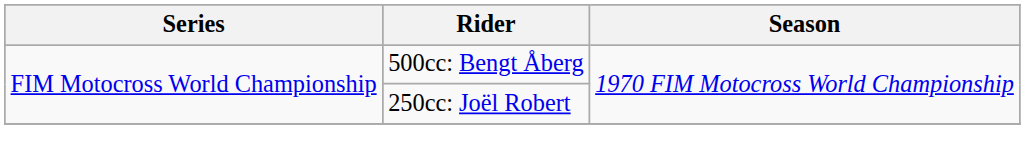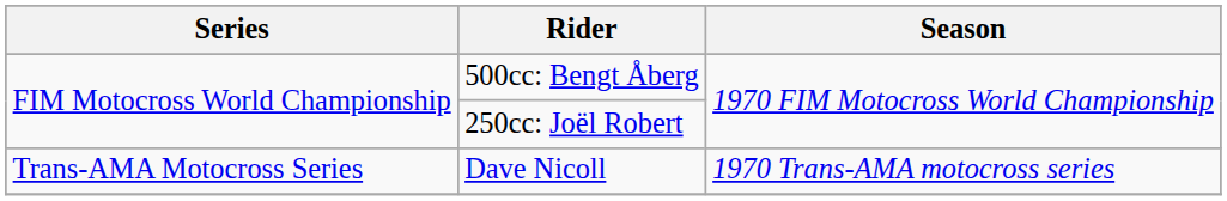+ row: Trans-AMA Motocross Series | Dave Nicoll | 1970 Trans-AMA motocross series
